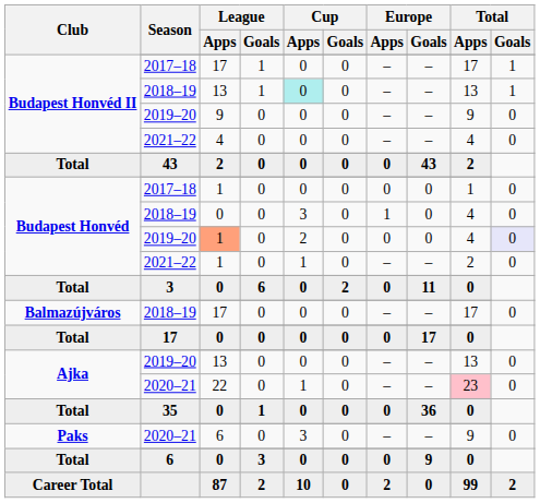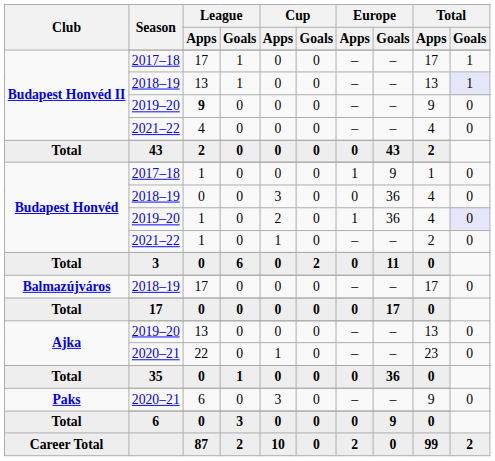Budapest Honvéd II / 2018–19 | Cup / Apps: paleturquoise background -> no background
Budapest Honvéd II / 2018–19 | Total / Goals: no background -> lavender background
Budapest Honvéd II / 2019–20 | League / Apps: normal -> bold
Budapest Honvéd / 2017–18 | Europe / Apps: 0 -> 1
Budapest Honvéd / 2017–18 | Europe / Goals: 0 -> 9
Budapest Honvéd / 2018–19 | Europe / Apps: 1 -> 0
Budapest Honvéd / 2018–19 | Europe / Goals: 0 -> 36
Budapest Honvéd / 2019–20 | League / Apps: lightsalmon background -> no background
Budapest Honvéd / 2019–20 | Europe / Apps: 0 -> 1
Budapest Honvéd / 2019–20 | Europe / Goals: 0 -> 36
Ajka / 2020–21 | Total / Apps: pink background -> no background
